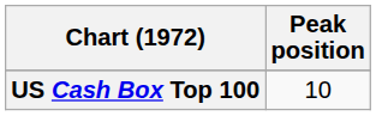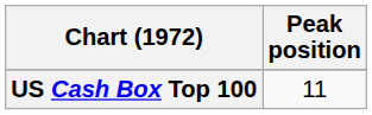US Cash Box Top 100 | Peak position: 10 -> 11
